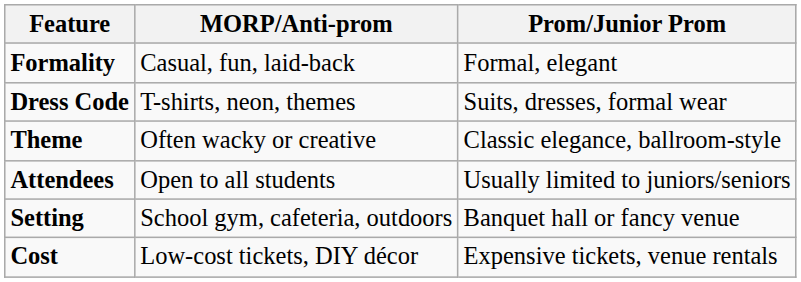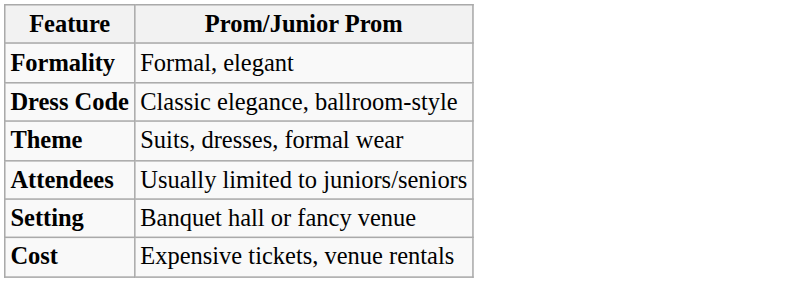- column: MORP/Anti-prom | Casual, fun, laid-back | T-shirts, neon, themes | Often wacky or creative | Open to all students | School gym, cafeteria, outdoors | Low-cost tickets, DIY décor
Dress Code | Prom/Junior Prom: Suits, dresses, formal wear -> Classic elegance, ballroom-style
Theme | Prom/Junior Prom: Classic elegance, ballroom-style -> Suits, dresses, formal wear
